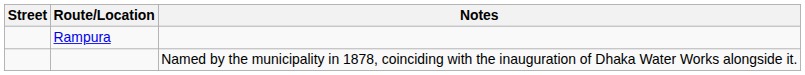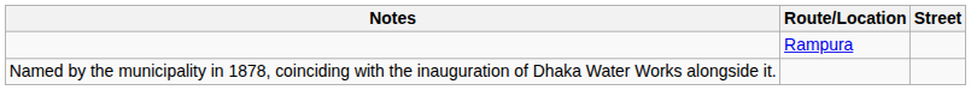columns swapped: Street <-> Notes
